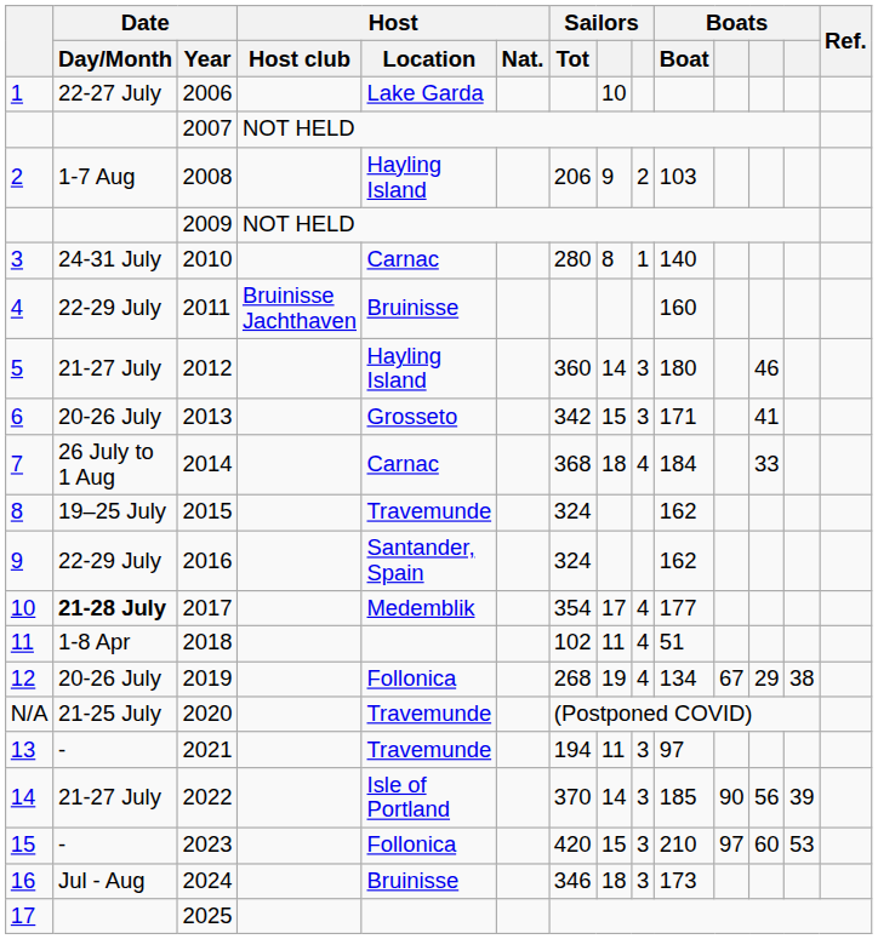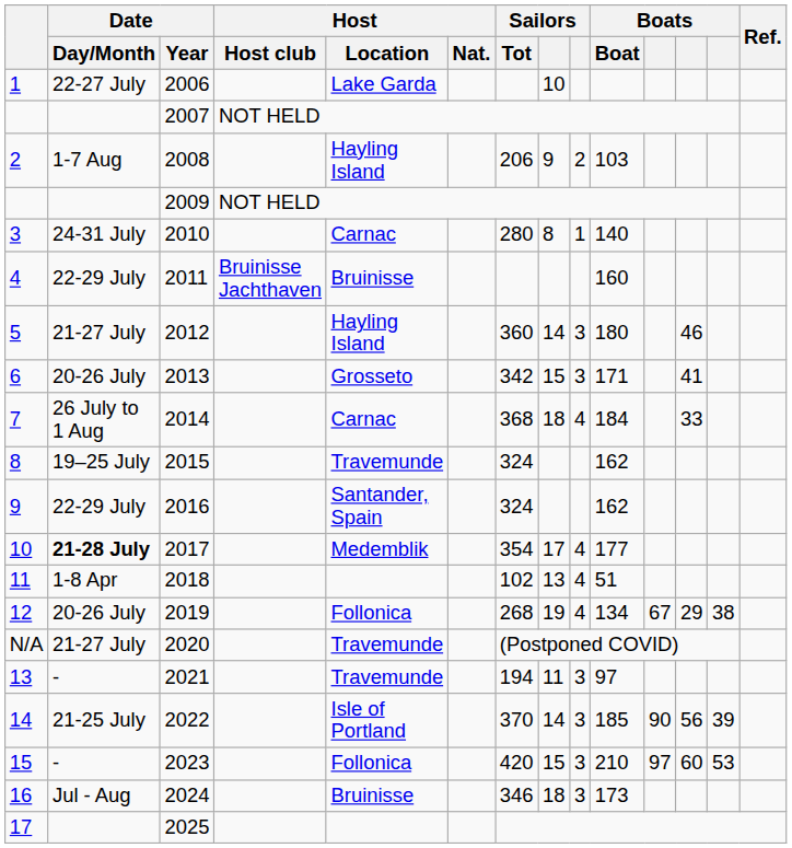2018 | column 8: 11 -> 13
2020 | Date / Day/Month: 21-25 July -> 21-27 July
2022 | Date / Day/Month: 21-27 July -> 21-25 July
